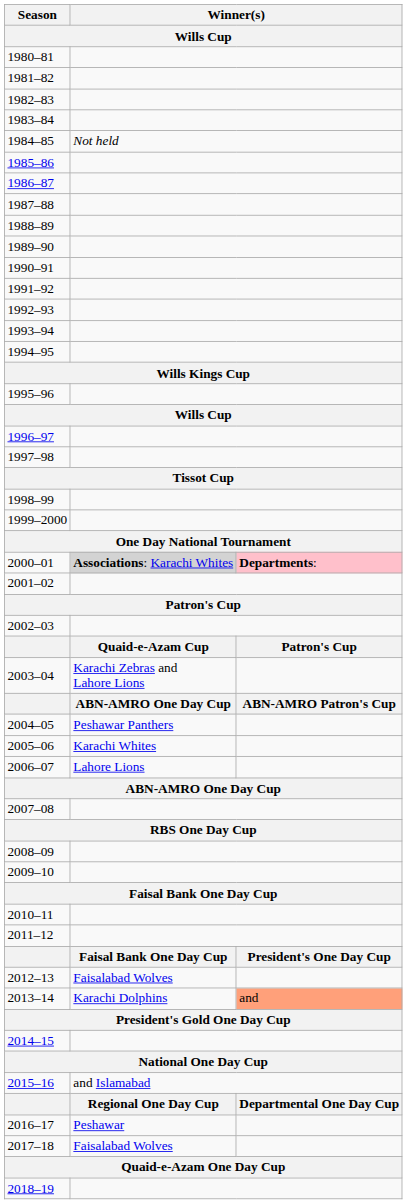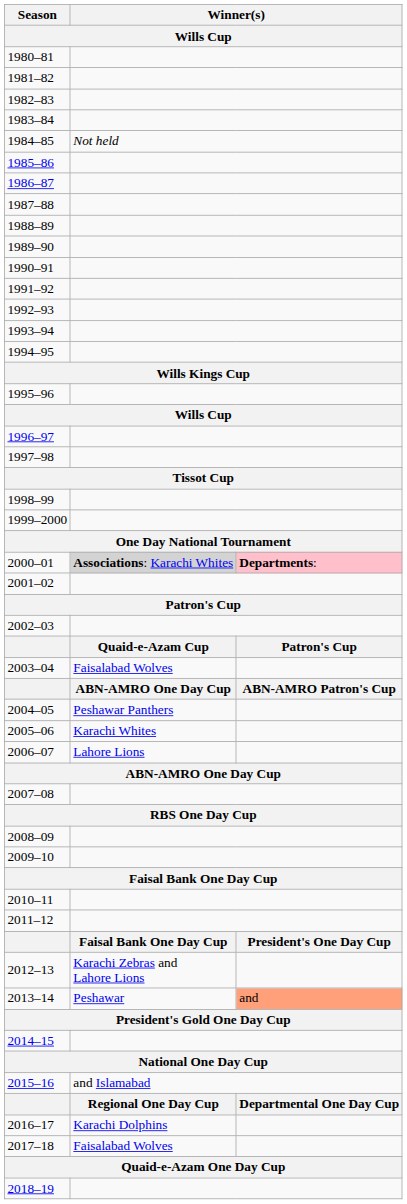2003–04 | column 2: Karachi Zebras and Lahore Lions -> Faisalabad Wolves
2012–13 | column 2: Faisalabad Wolves -> Karachi Zebras and Lahore Lions
2013–14 | column 2: Karachi Dolphins -> Peshawar
2016–17 | column 2: Peshawar -> Karachi Dolphins
